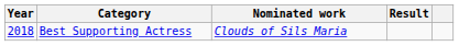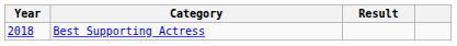- column: Nominated work | Clouds of Sils Maria
